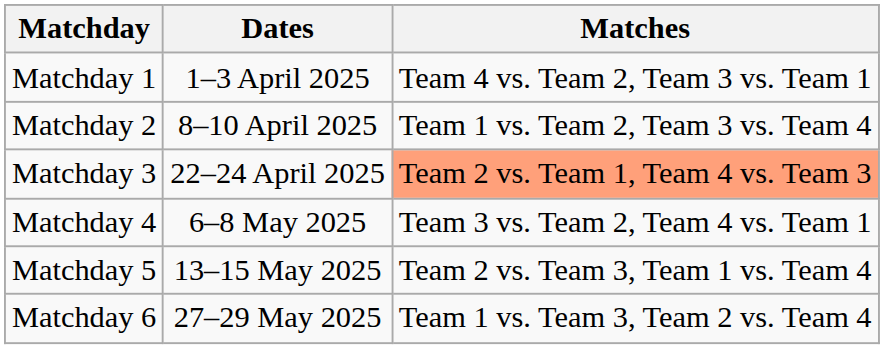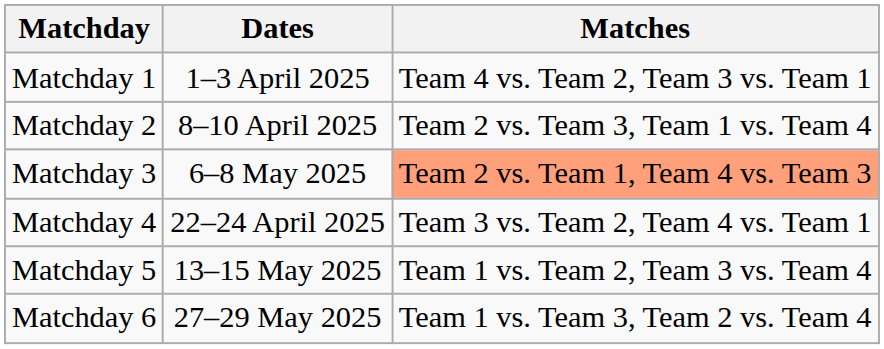Matchday 2 | Matches: Team 1 vs. Team 2, Team 3 vs. Team 4 -> Team 2 vs. Team 3, Team 1 vs. Team 4
Matchday 3 | Dates: 22–24 April 2025 -> 6–8 May 2025
Matchday 4 | Dates: 6–8 May 2025 -> 22–24 April 2025
Matchday 5 | Matches: Team 2 vs. Team 3, Team 1 vs. Team 4 -> Team 1 vs. Team 2, Team 3 vs. Team 4
